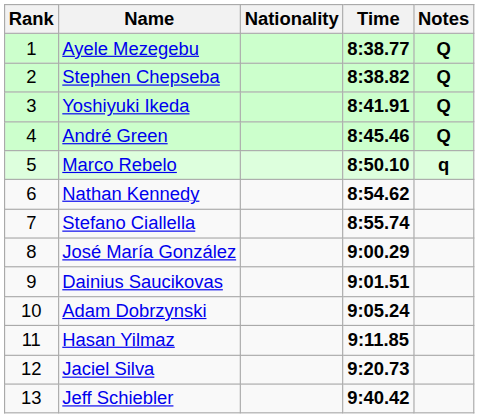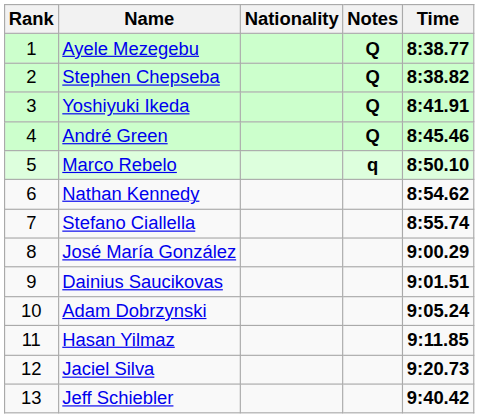columns swapped: Time <-> Notes
